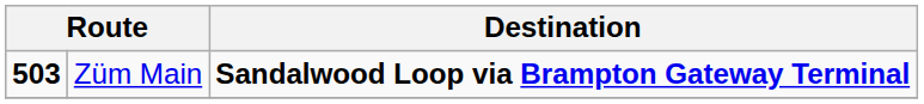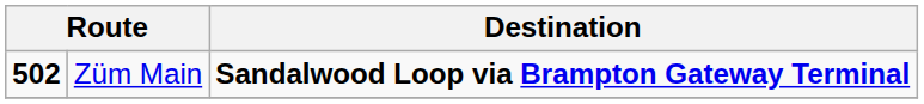Züm Main | column 1: 503 -> 502
